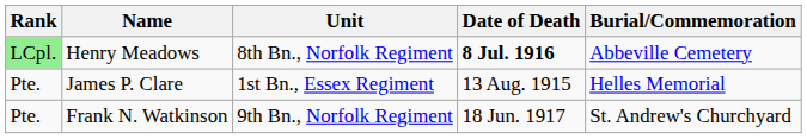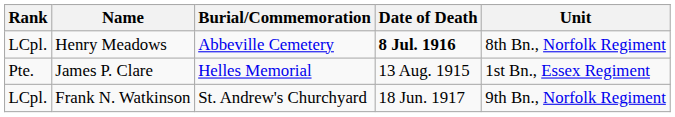columns swapped: Unit <-> Burial/Commemoration
Henry Meadows | Rank: lightgreen background -> no background
Frank N. Watkinson | Rank: Pte. -> LCpl.
